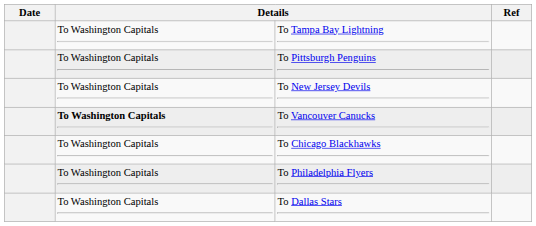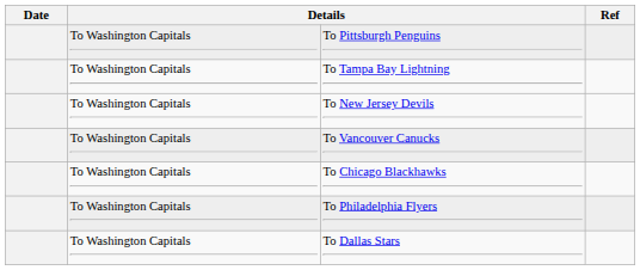rows swapped: To Tampa Bay Lightning <-> To Pittsburgh Penguins
To Vancouver Canucks | column 2: bold -> normal
